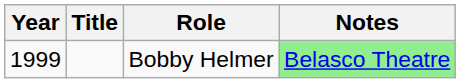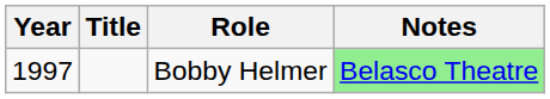Bobby Helmer | Year: 1999 -> 1997
